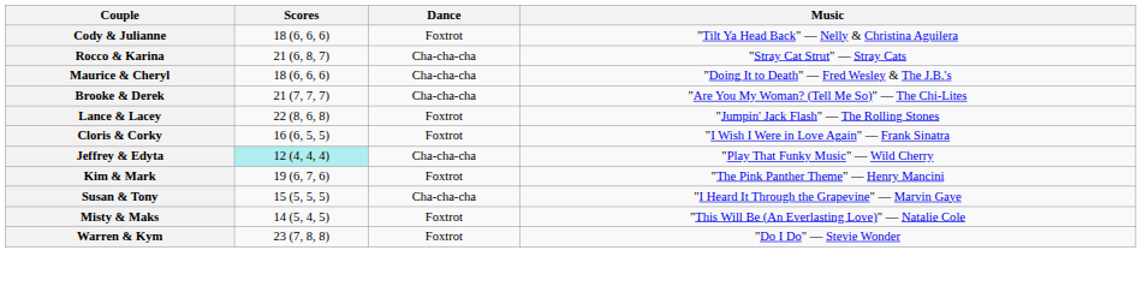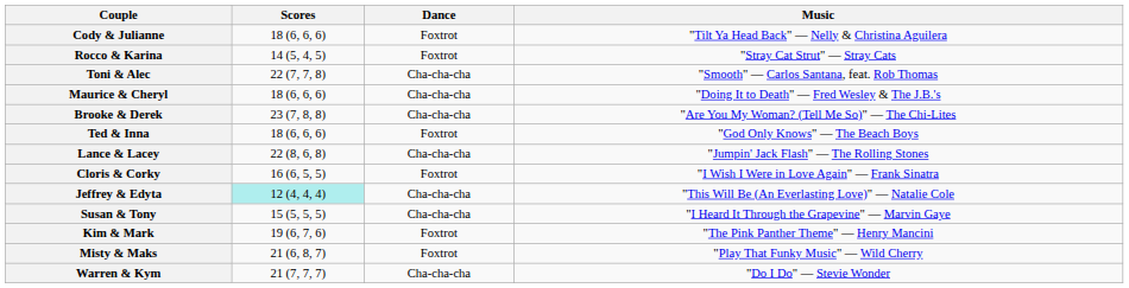Rocco & Karina | Scores: 21 (6, 8, 7) -> 14 (5, 4, 5)
Rocco & Karina | Dance: Cha-cha-cha -> Foxtrot
+ row: Toni & Alec | 22 (7, 7, 8) | Cha-cha-cha | "Smooth" — Carlos Santana, feat. Rob Thomas
Brooke & Derek | Scores: 21 (7, 7, 7) -> 23 (7, 8, 8)
+ row: Ted & Inna | 18 (6, 6, 6) | Foxtrot | "God Only Knows" — The Beach Boys
Lance & Lacey | Dance: Foxtrot -> Cha-cha-cha
Jeffrey & Edyta | Music: "Play That Funky Music" — Wild Cherry -> "This Will Be (An Everlasting Love)" — Natalie Cole
rows swapped: Kim & Mark <-> Susan & Tony
Misty & Maks | Scores: 14 (5, 4, 5) -> 21 (6, 8, 7)
Misty & Maks | Music: "This Will Be (An Everlasting Love)" — Natalie Cole -> "Play That Funky Music" — Wild Cherry
Warren & Kym | Scores: 23 (7, 8, 8) -> 21 (7, 7, 7)
Warren & Kym | Dance: Foxtrot -> Cha-cha-cha
